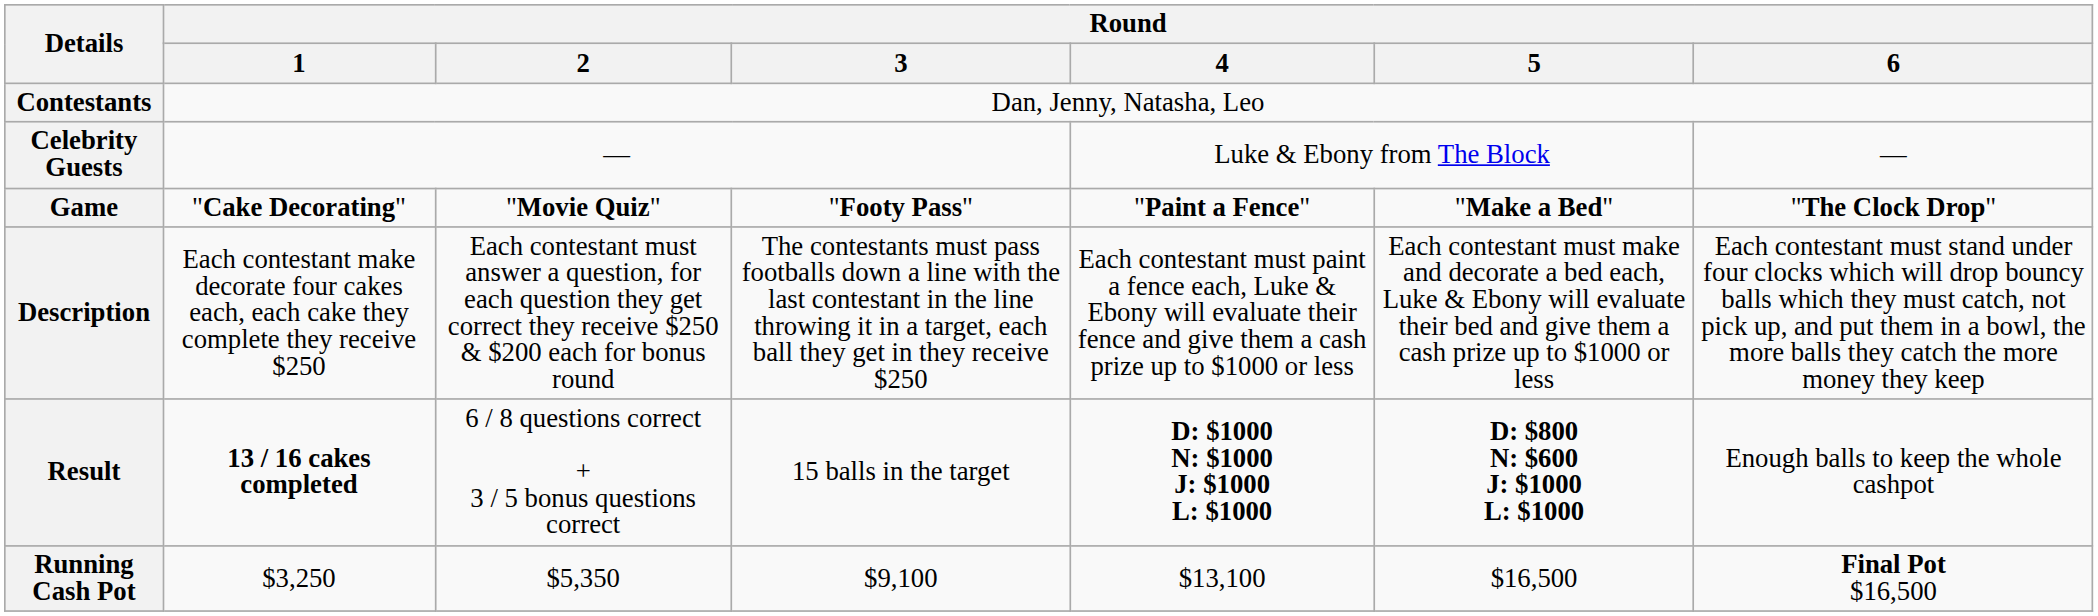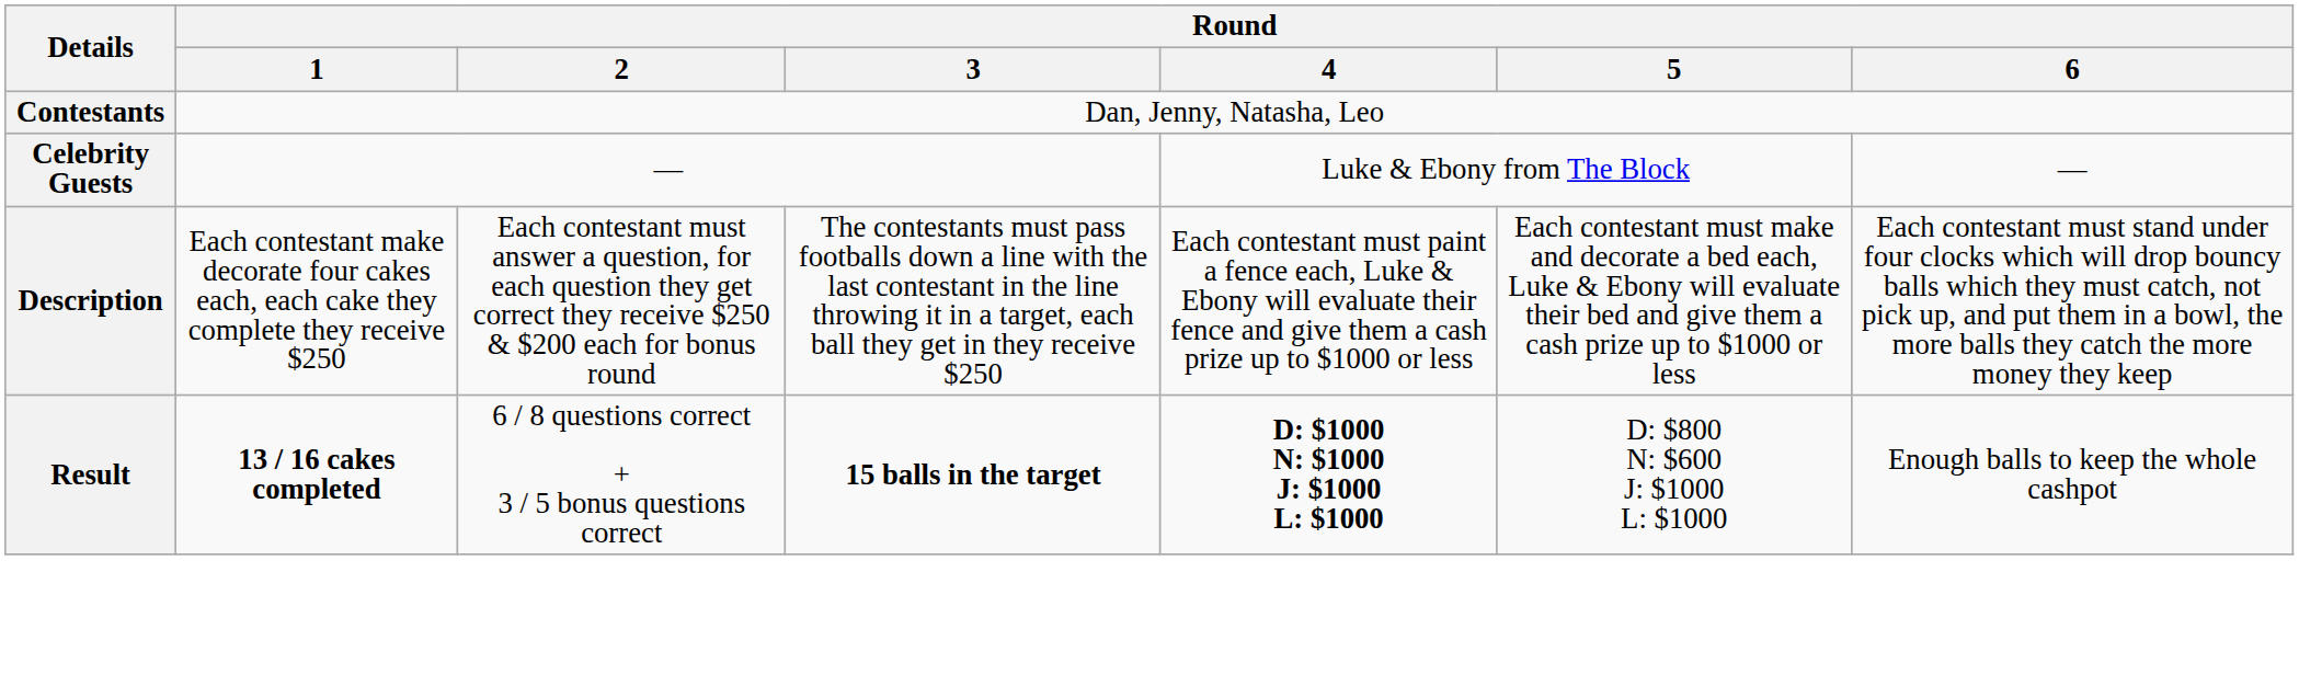- row: Game | "Cake Decorating" | "Movie Quiz" | "Footy Pass" | "Paint a Fence" | "Make a Bed" | "The Clock Drop"
Result | Round / 3: normal -> bold
Result | Round / 5: bold -> normal
- row: Running Cash Pot | $3,250 | $5,350 | $9,100 | $13,100 | $16,500 | Final Pot $16,500
